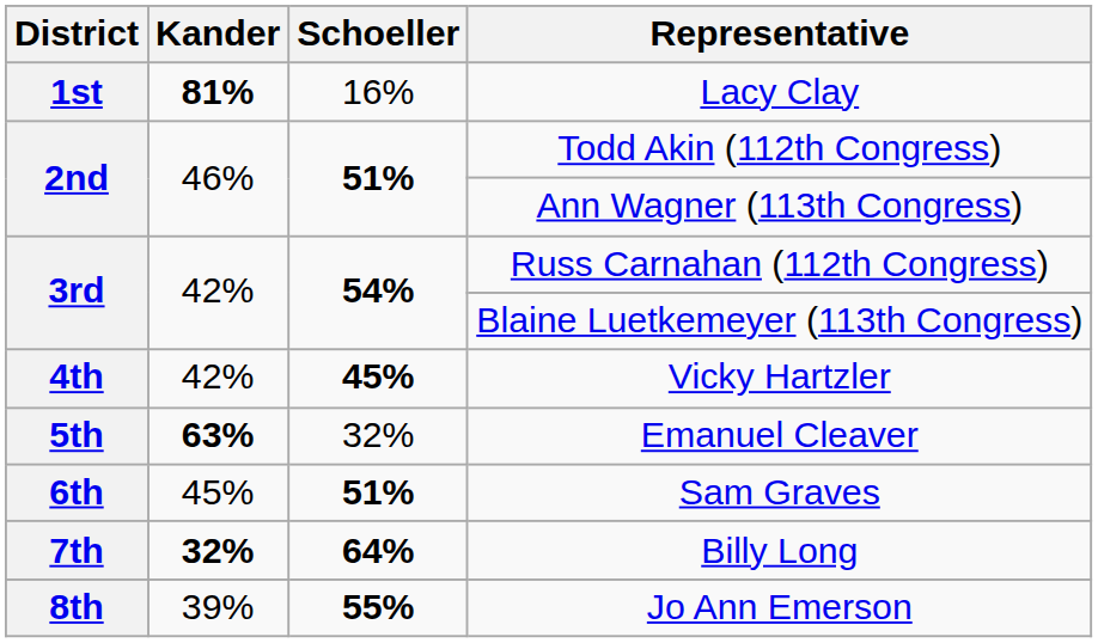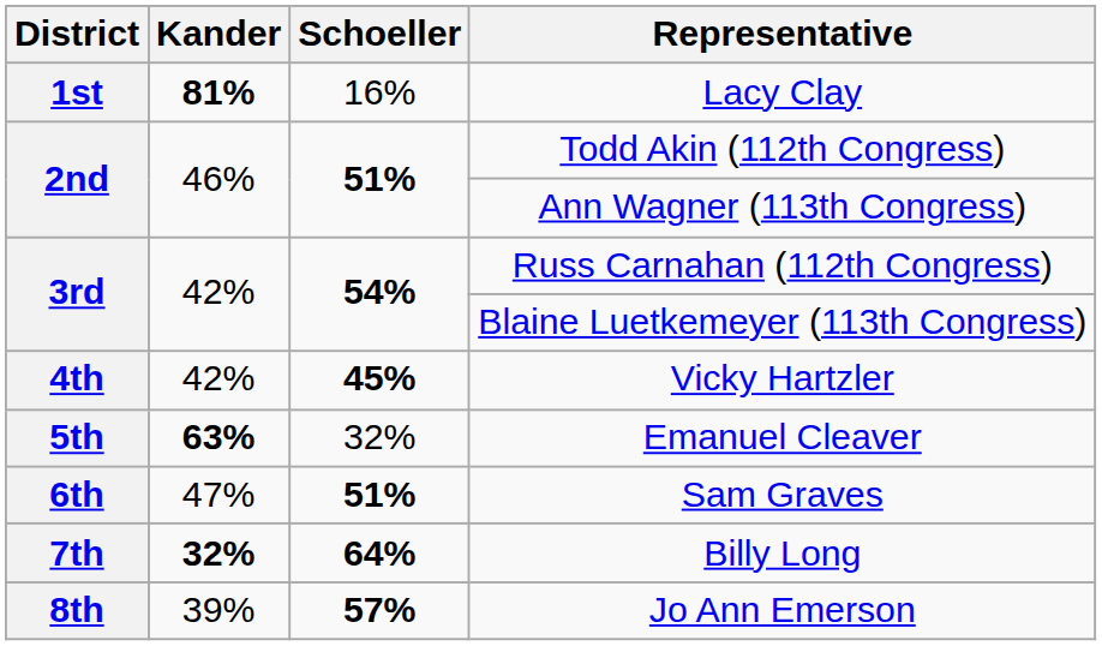Sam Graves | Kander: 45% -> 47%
Jo Ann Emerson | Schoeller: 55% -> 57%
